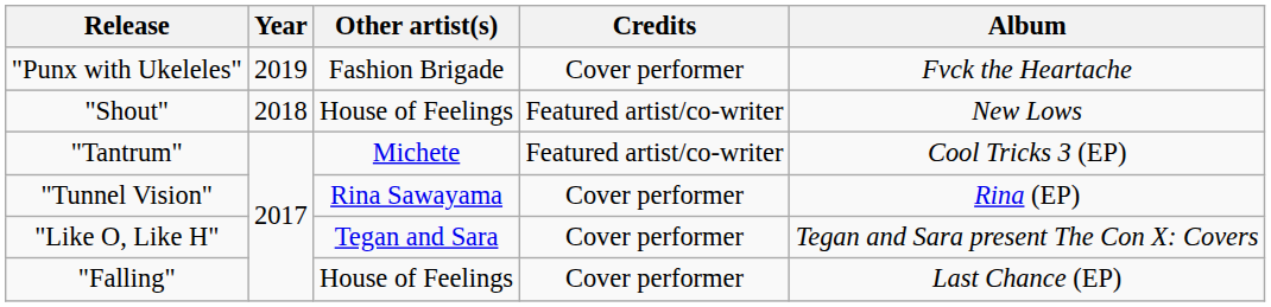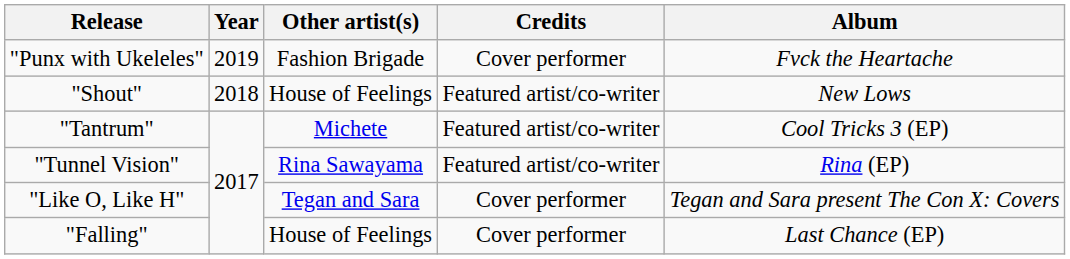"Tunnel Vision" | Credits: Cover performer -> Featured artist/co-writer
